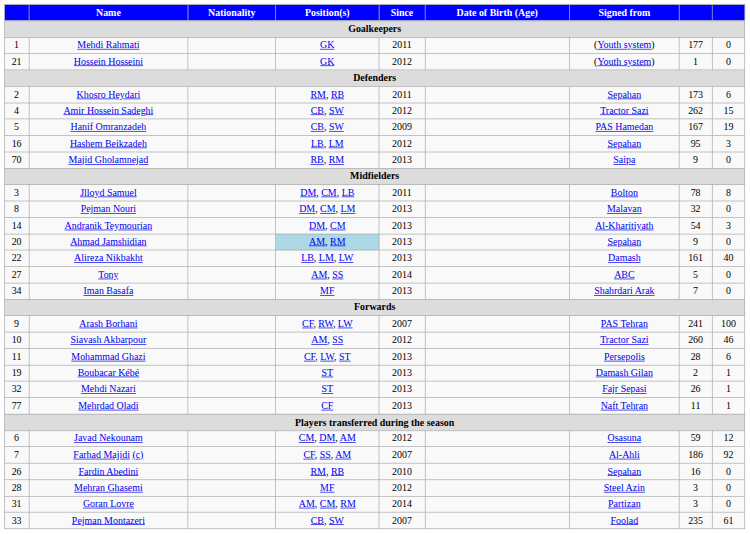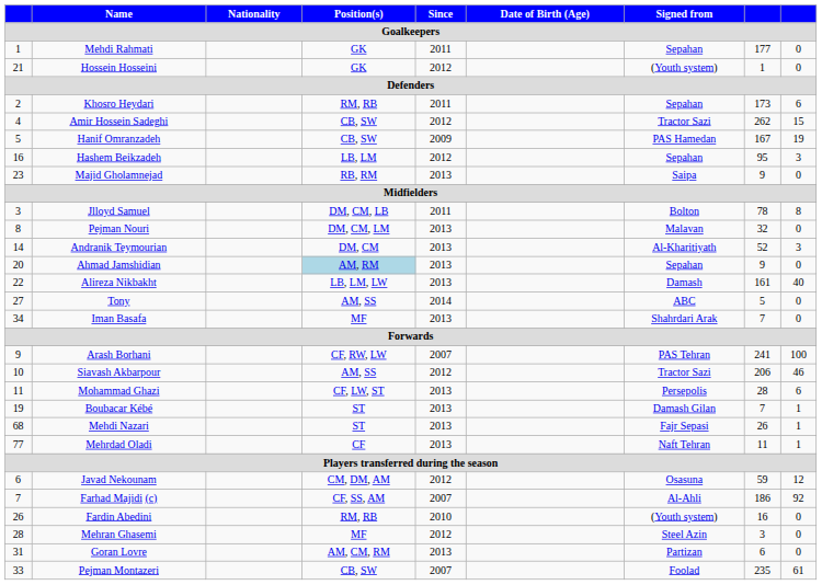Mehdi Rahmati | Signed from / Goalkeepers: (Youth system) -> Sepahan
Majid Gholamnejad | column 1: 70 -> 23
Andranik Teymourian | column 8: 54 -> 52
Siavash Akbarpour | column 8: 260 -> 206
Boubacar Kébé | column 8: 2 -> 7
Mehdi Nazari | column 1: 32 -> 68
Fardin Abedini | Signed from / Goalkeepers: Sepahan -> (Youth system)
Goran Lovre | Since / Goalkeepers: 2014 -> 2013
Goran Lovre | column 8: 3 -> 6
